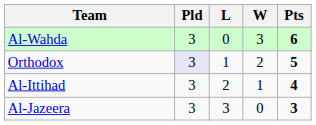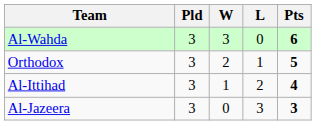columns swapped: W <-> L
Orthodox | Pld: lavender background -> no background
